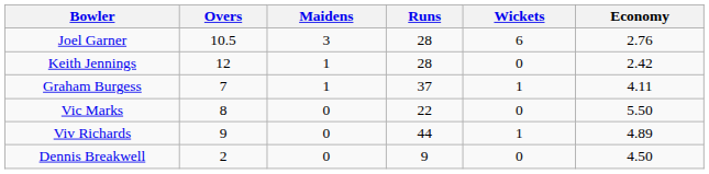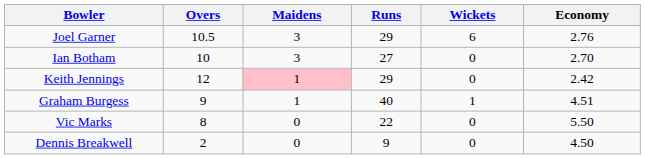Joel Garner | Runs: 28 -> 29
+ row: Ian Botham | 10 | 3 | 27 | 0 | 2.70
Keith Jennings | Maidens: no background -> pink background
Keith Jennings | Runs: 28 -> 29
Graham Burgess | Overs: 7 -> 9
Graham Burgess | Runs: 37 -> 40
Graham Burgess | Economy: 4.11 -> 4.51
- row: Viv Richards | 9 | 0 | 44 | 1 | 4.89
